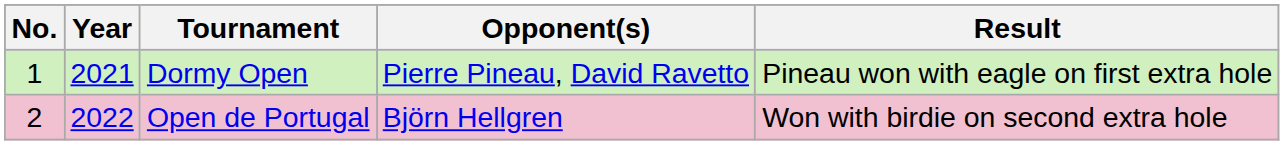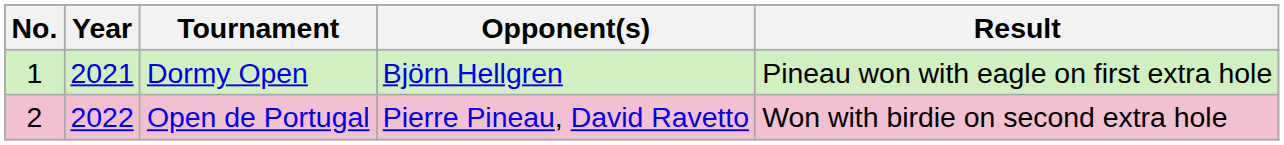Dormy Open | Opponent(s): Pierre Pineau, David Ravetto -> Björn Hellgren
Open de Portugal | Opponent(s): Björn Hellgren -> Pierre Pineau, David Ravetto
